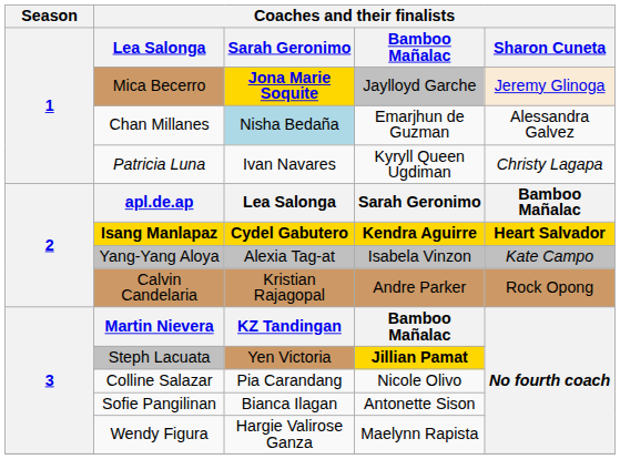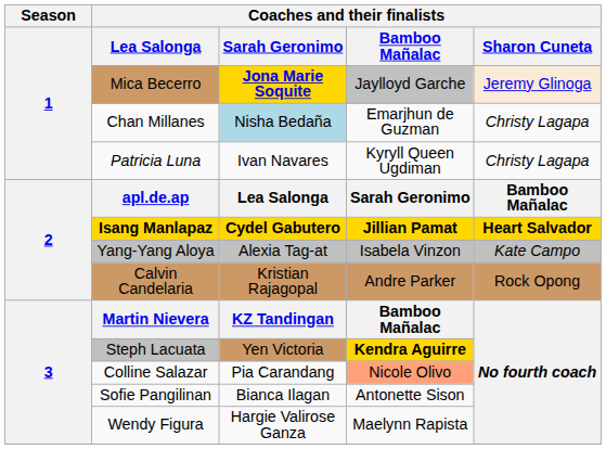Chan Millanes | Coaches and their finalists / Sharon Cuneta: Alessandra Galvez -> Christy Lagapa
Isang Manlapaz | Coaches and their finalists / Bamboo Mañalac: Kendra Aguirre -> Jillian Pamat
Steph Lacuata | Coaches and their finalists / Bamboo Mañalac: Jillian Pamat -> Kendra Aguirre
Colline Salazar | Coaches and their finalists / Bamboo Mañalac: no background -> lightsalmon background
